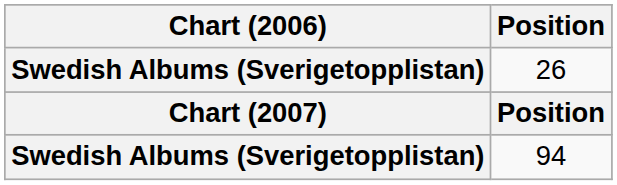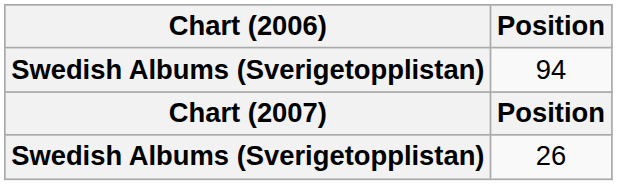rows swapped: 26 <-> 94
